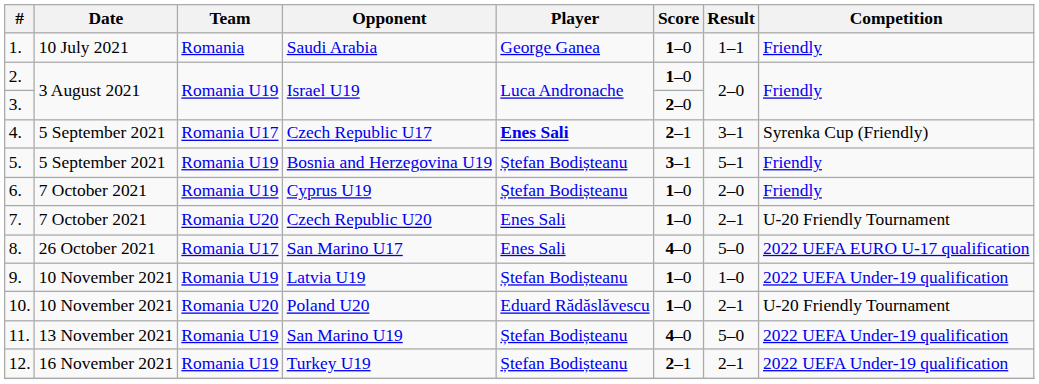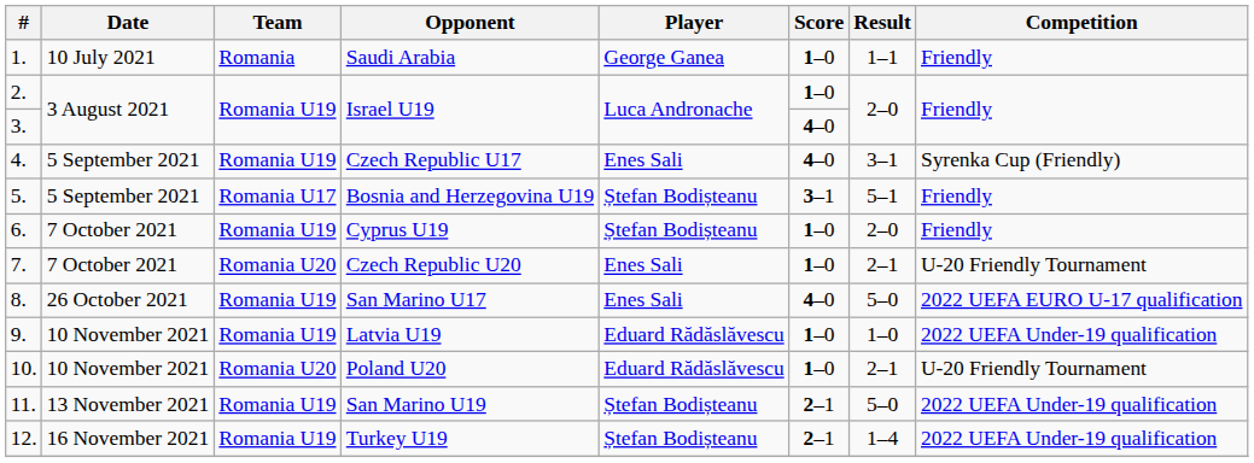3. / Israel U19 | Score: 2–0 -> 4–0
Czech Republic U17 | Team: Romania U17 -> Romania U19
Czech Republic U17 | Player: bold -> normal
Czech Republic U17 | Score: 2–1 -> 4–0
Bosnia and Herzegovina U19 | Team: Romania U19 -> Romania U17
San Marino U17 | Team: Romania U17 -> Romania U19
Latvia U19 | Player: Ștefan Bodișteanu -> Eduard Rădăslăvescu
San Marino U19 | Score: 4–0 -> 2–1
Turkey U19 | Result: 2–1 -> 1–4
